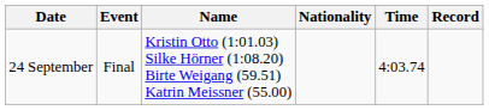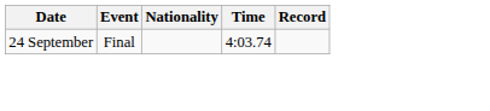- column: Name | Kristin Otto (1:01.03) Silke Hörner (1:08.20) Birte Weigang (59.51) Katrin Meissner (55.00)
